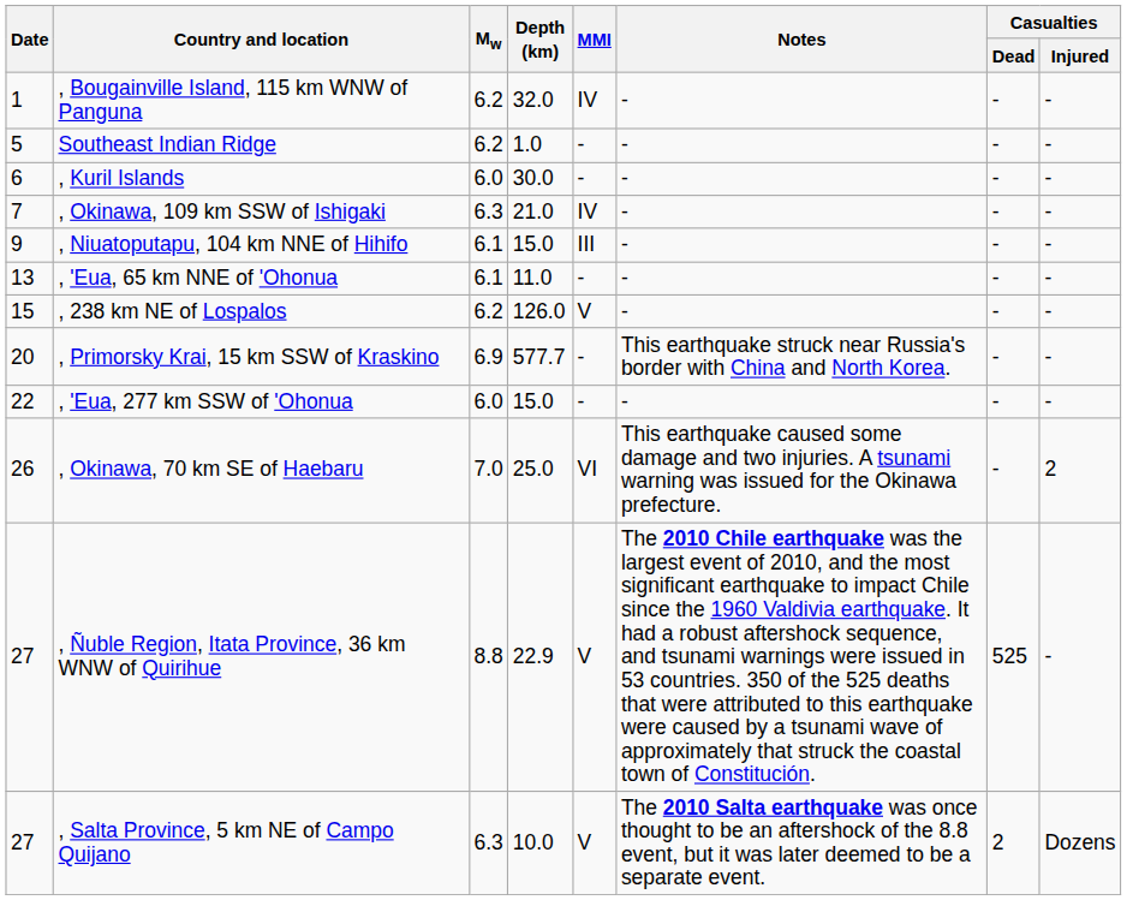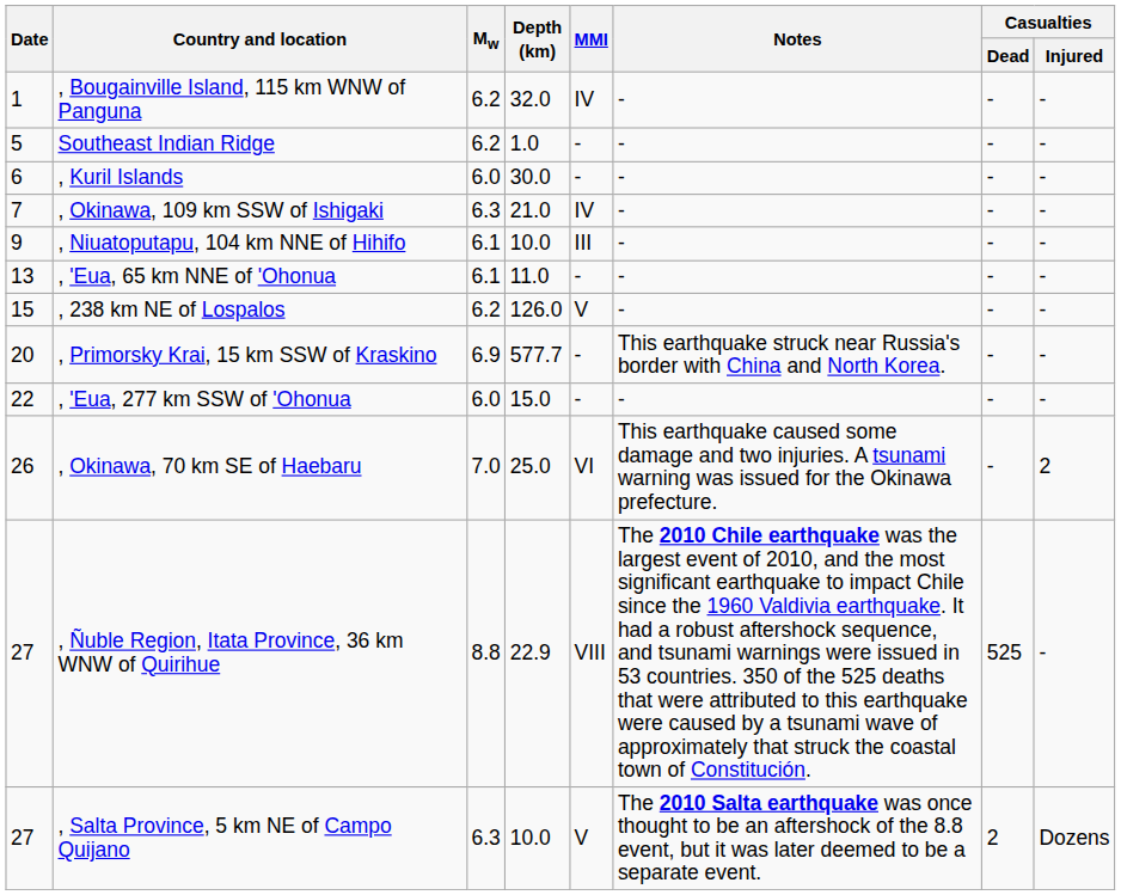, Niuatoputapu, 104 km NNE of Hihifo | Depth (km): 15.0 -> 10.0
, Ñuble Region, Itata Province, 36 km WNW of Quirihue | MMI: V -> VIII
